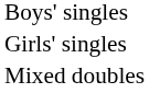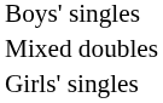rows swapped: Girls' singles <-> Mixed doubles
